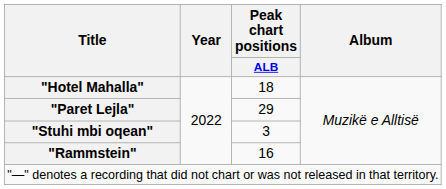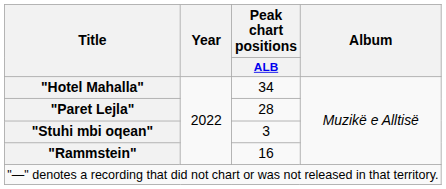"Hotel Mahalla" | Peak chart positions / ALB: 18 -> 34
"Paret Lejla" | Peak chart positions / ALB: 29 -> 28
